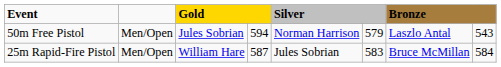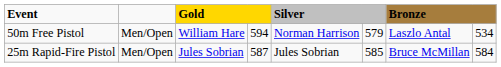50m Free Pistol | column 3: Jules Sobrian -> William Hare
50m Free Pistol | column 8: 543 -> 534
25m Rapid-Fire Pistol | column 3: William Hare -> Jules Sobrian
25m Rapid-Fire Pistol | column 6: 583 -> 585
